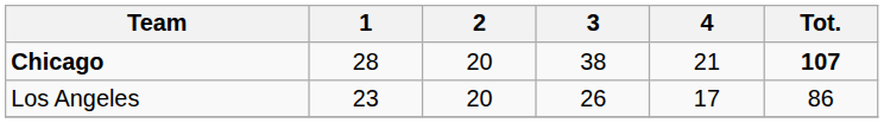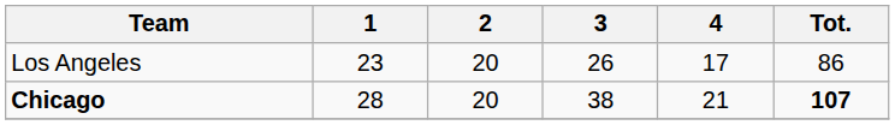rows swapped: Los Angeles <-> Chicago
